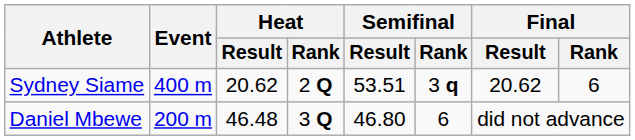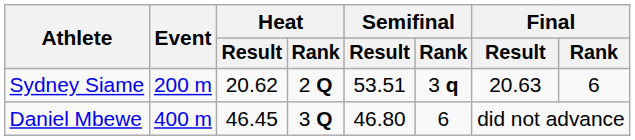Sydney Siame | Event: 400 m -> 200 m
Sydney Siame | Final / Result: 20.62 -> 20.63
Daniel Mbewe | Event: 200 m -> 400 m
Daniel Mbewe | Heat / Result: 46.48 -> 46.45
